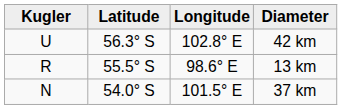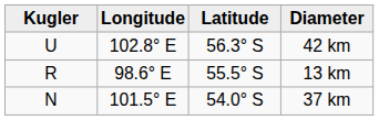columns swapped: Latitude <-> Longitude
